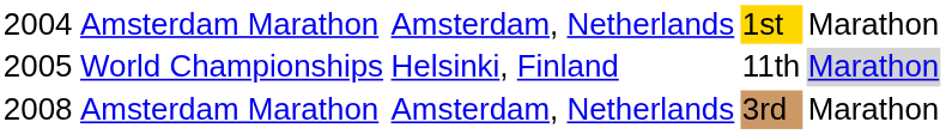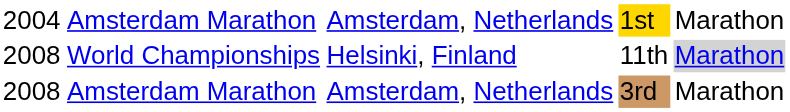World Championships | column 1: 2005 -> 2008
